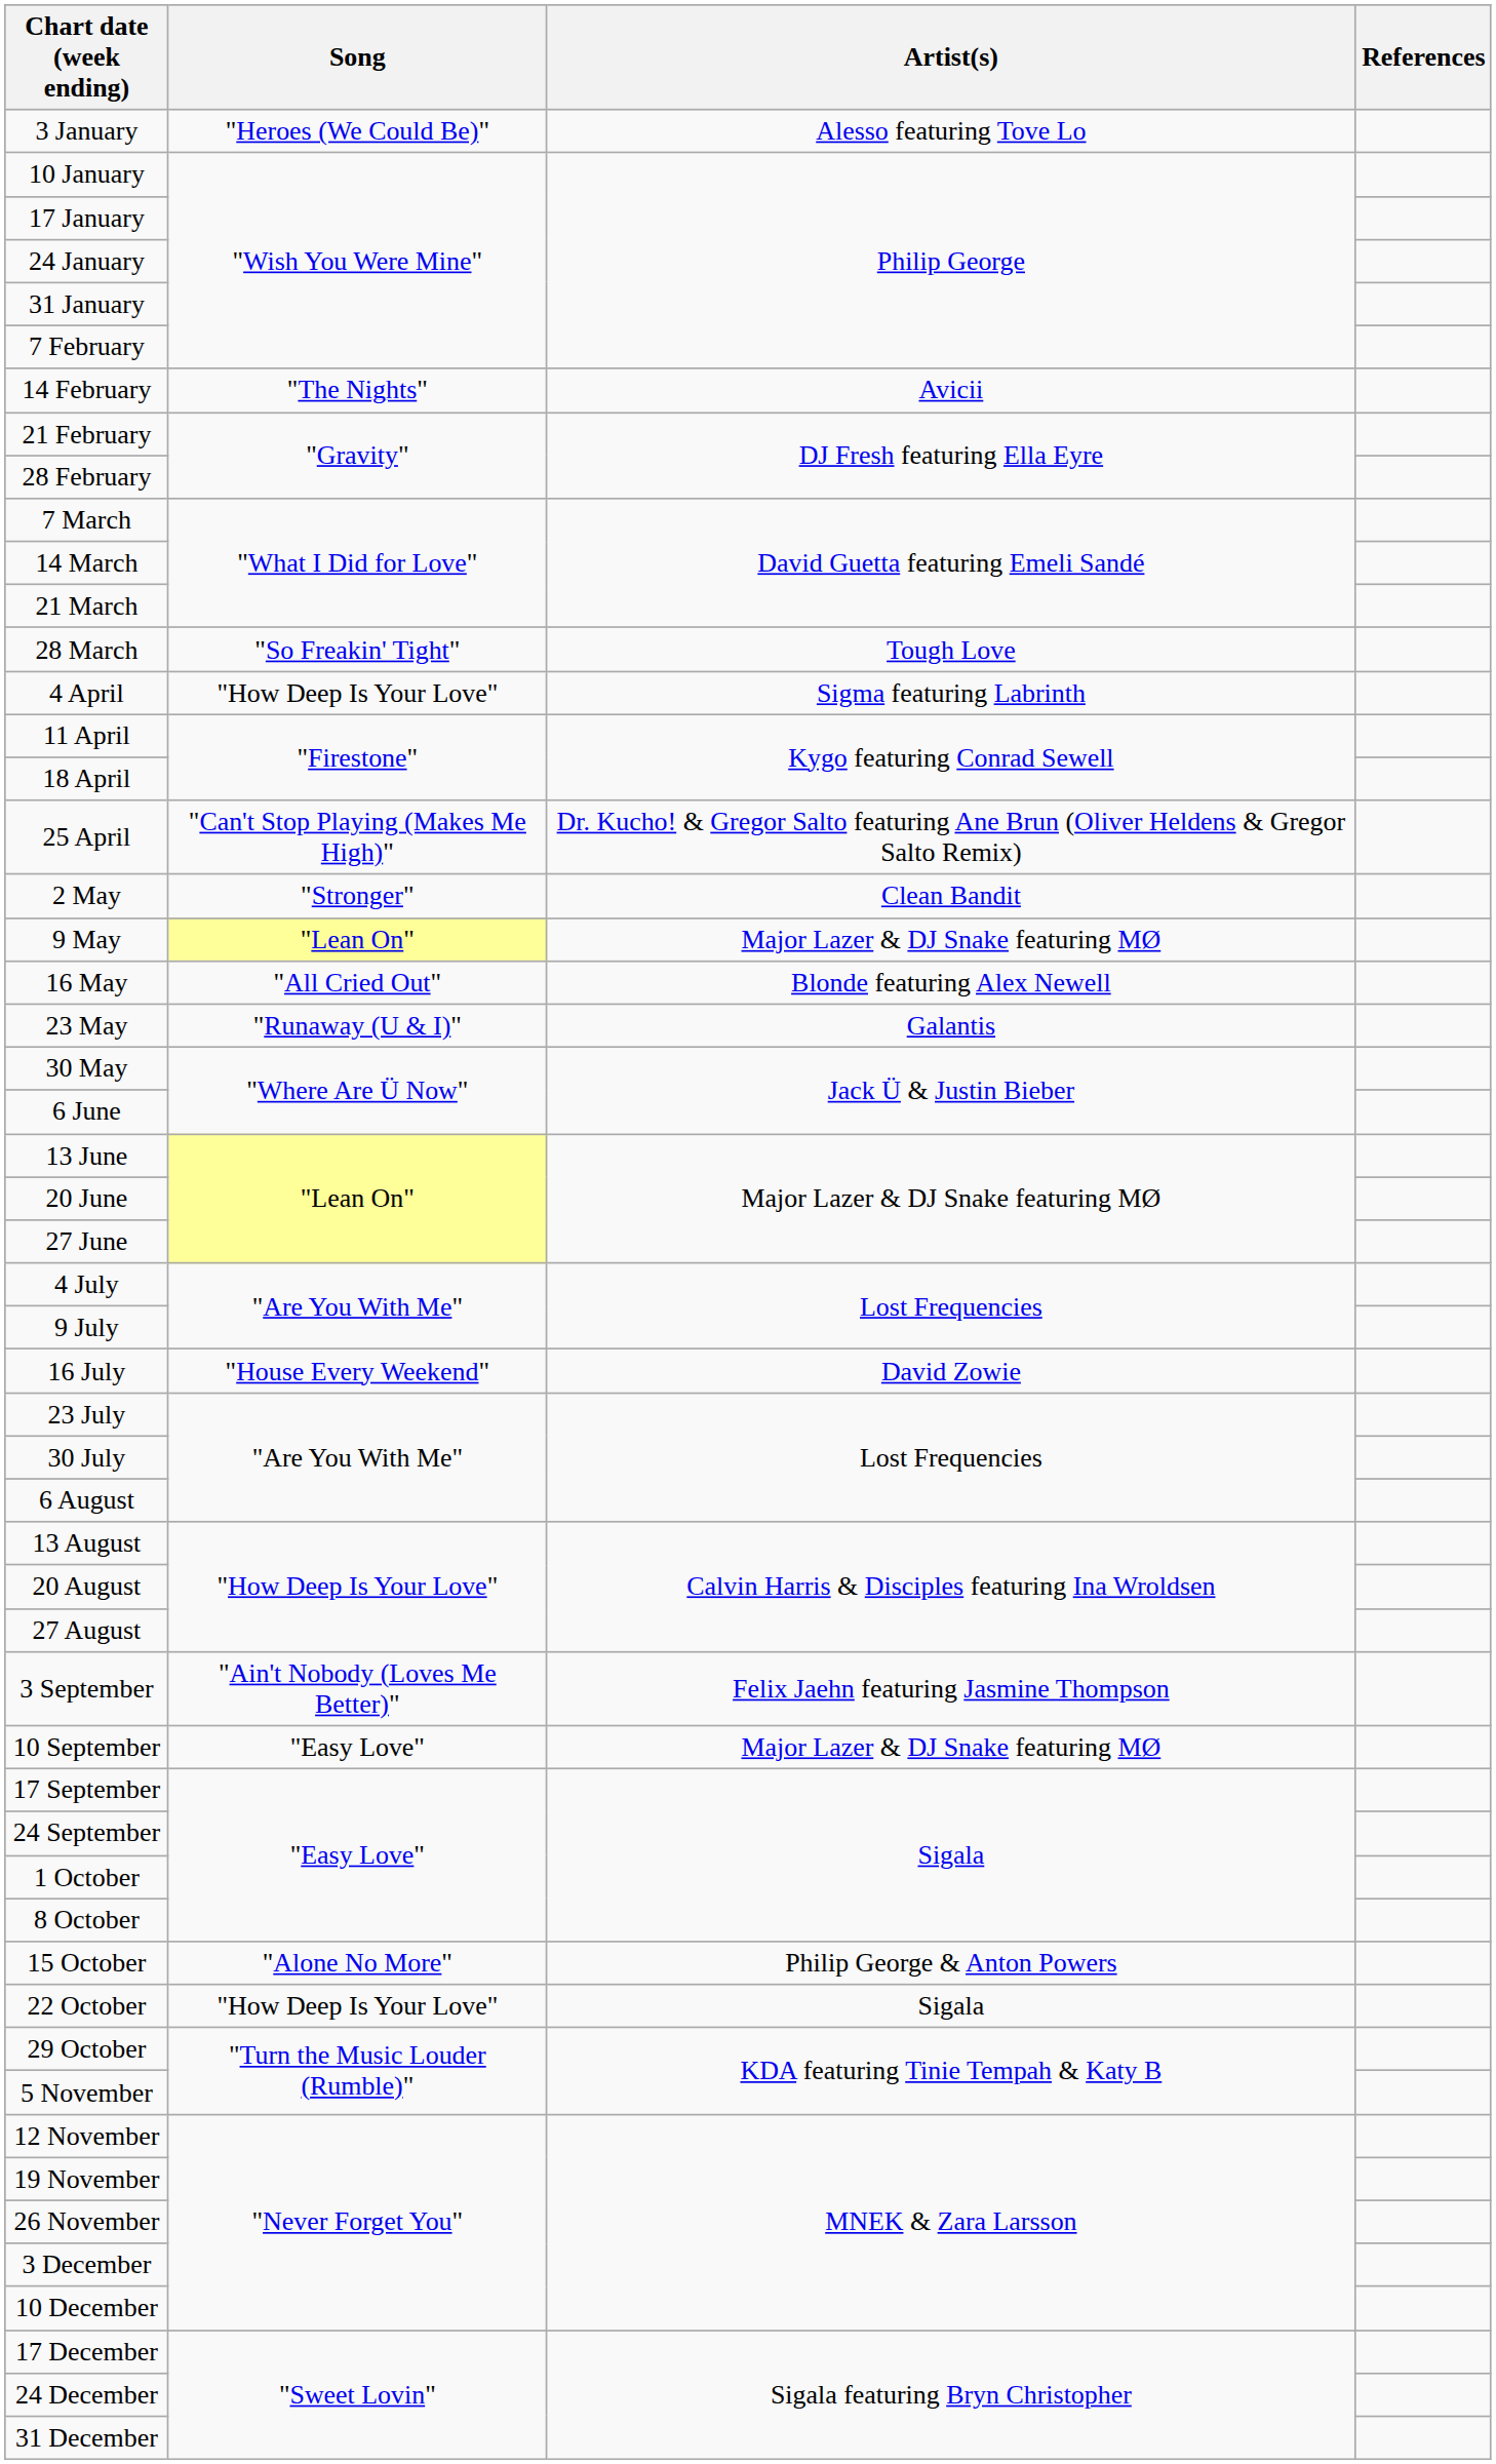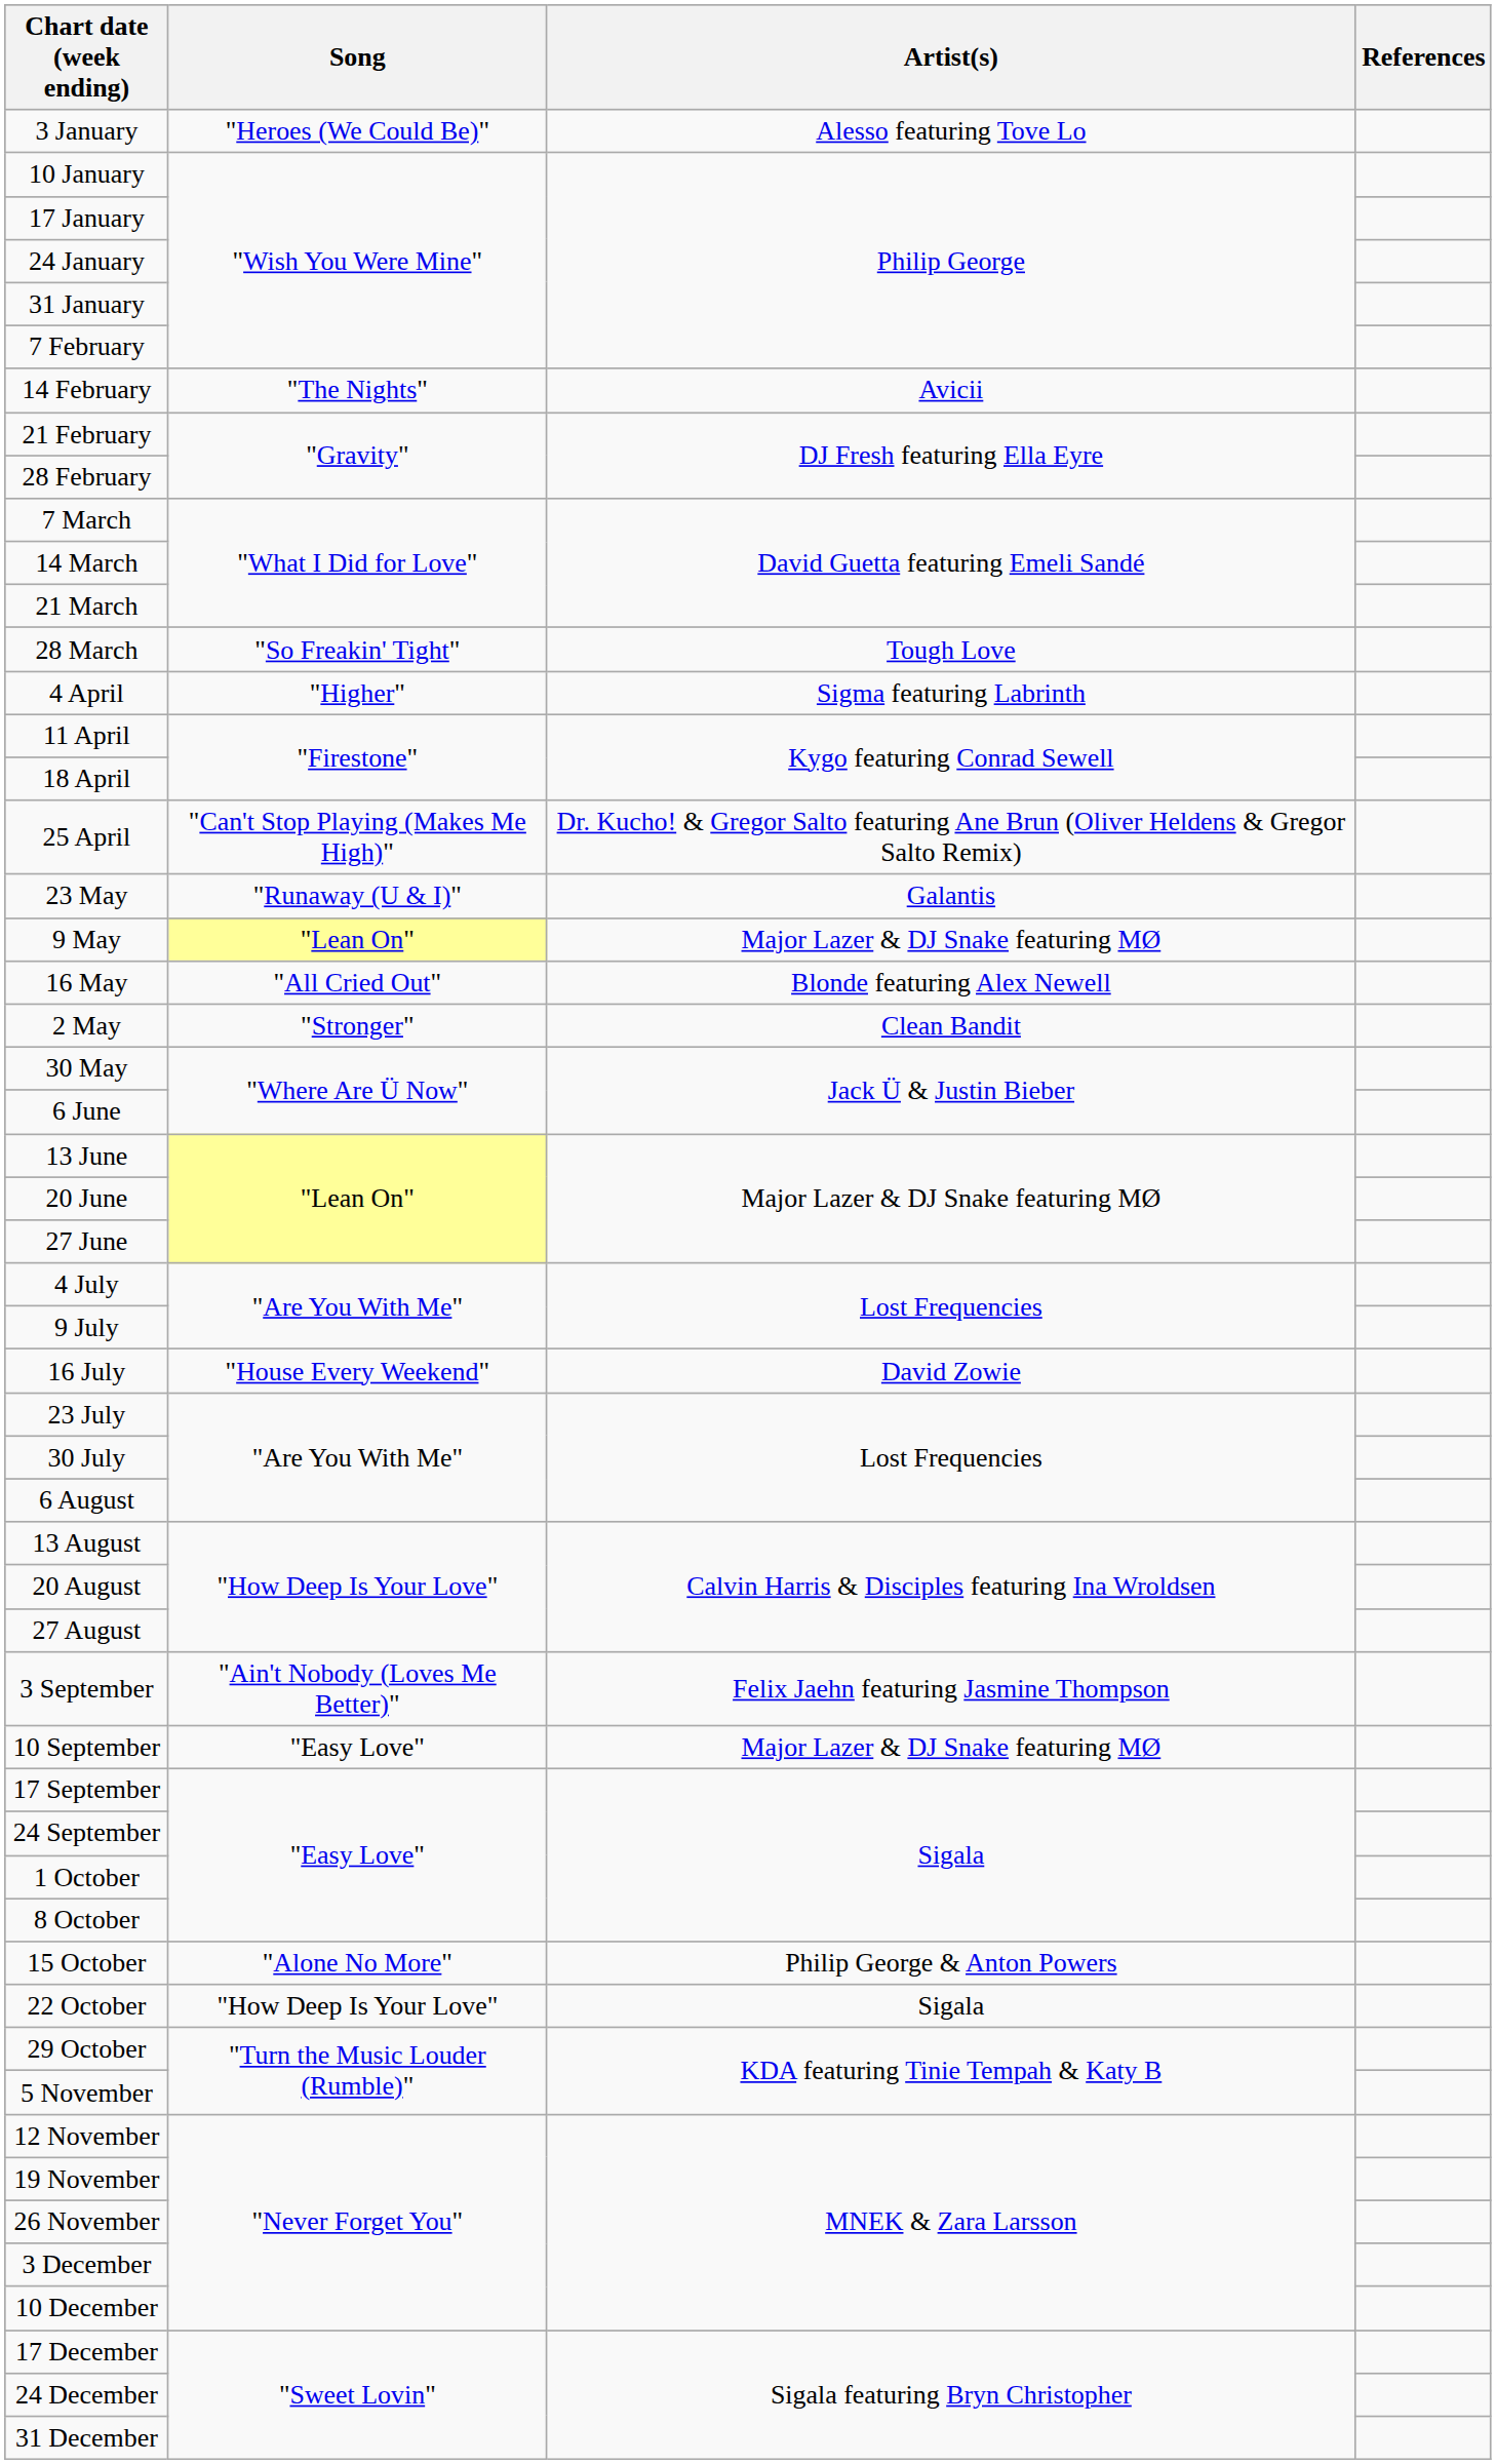4 April | Song: "How Deep Is Your Love" -> "Higher"
rows swapped: 2 May <-> 23 May
